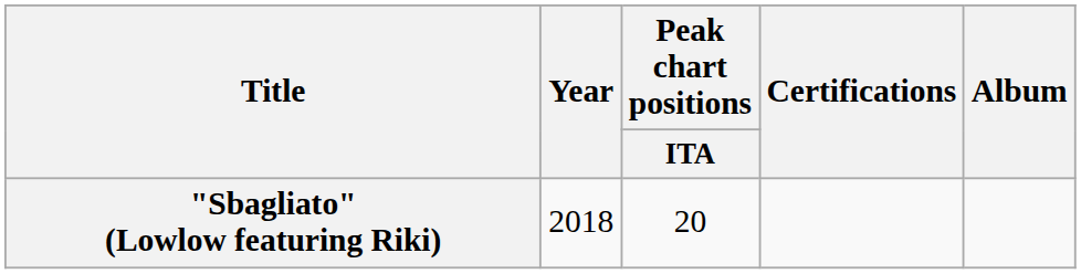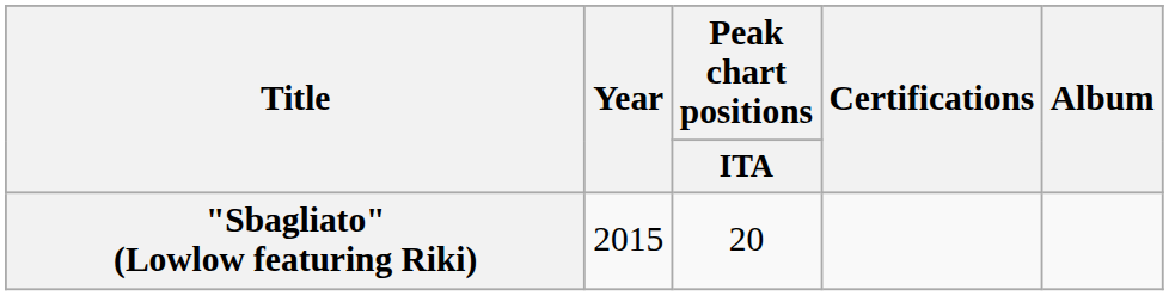"Sbagliato" (Lowlow featuring Riki) | Year: 2018 -> 2015
